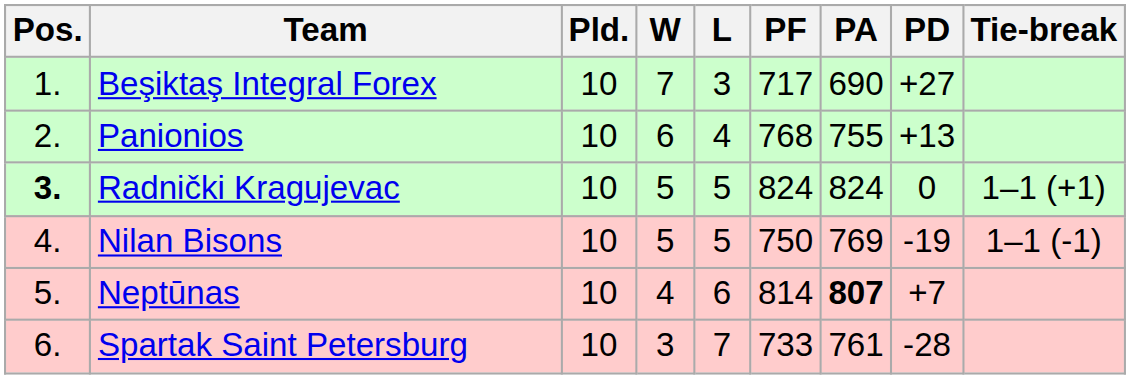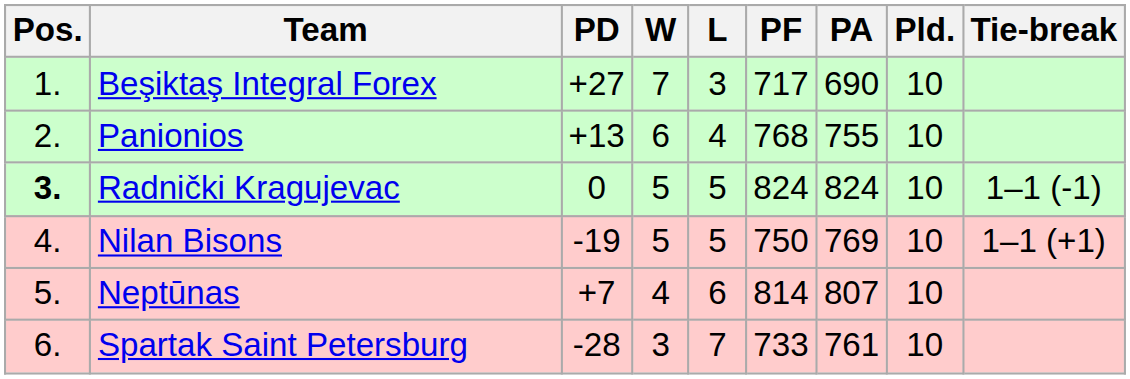columns swapped: Pld. <-> PD
Radnički Kragujevac | Tie-break: 1–1 (+1) -> 1–1 (-1)
Nilan Bisons | Tie-break: 1–1 (-1) -> 1–1 (+1)
Neptūnas | PA: bold -> normal
